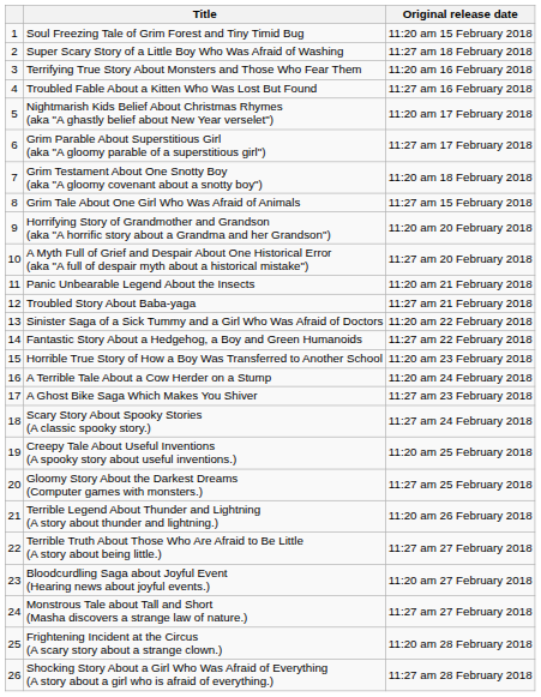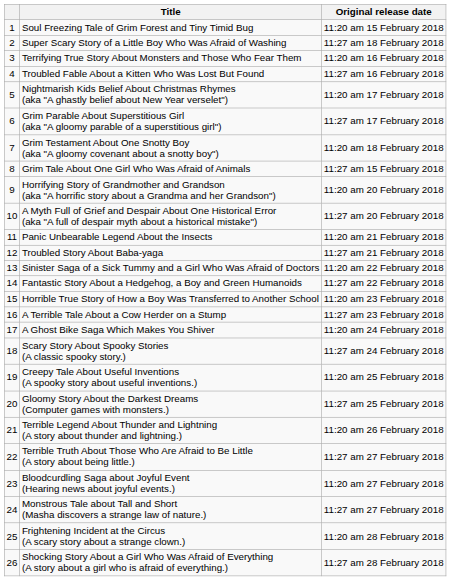A Terrible Tale About a Cow Herder on a Stump | Original release date: 11:20 am 24 February 2018 -> 11:27 am 23 February 2018
A Ghost Bike Saga Which Makes You Shiver | Original release date: 11:27 am 23 February 2018 -> 11:20 am 24 February 2018
